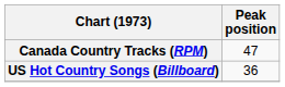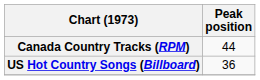Canada Country Tracks (RPM) | Peak position: 47 -> 44
